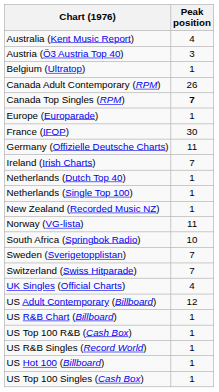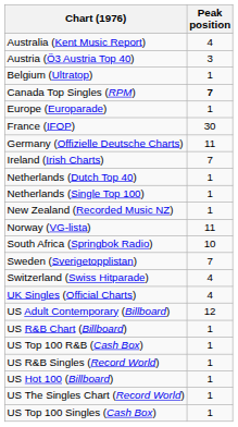- row: Canada Adult Contemporary (RPM) | 26
Switzerland (Swiss Hitparade) | Peak position: 7 -> 4
+ row: US The Singles Chart (Record World) | 1
